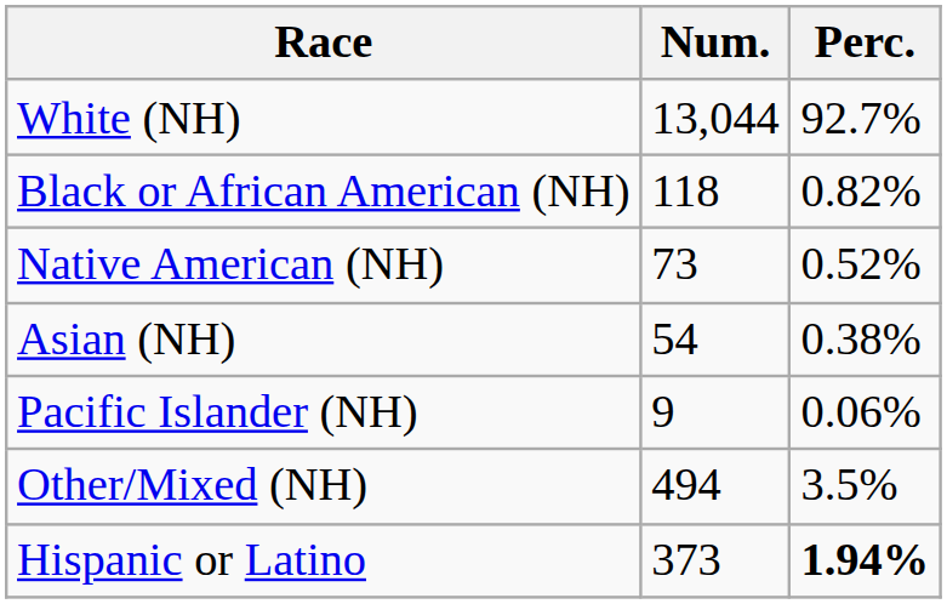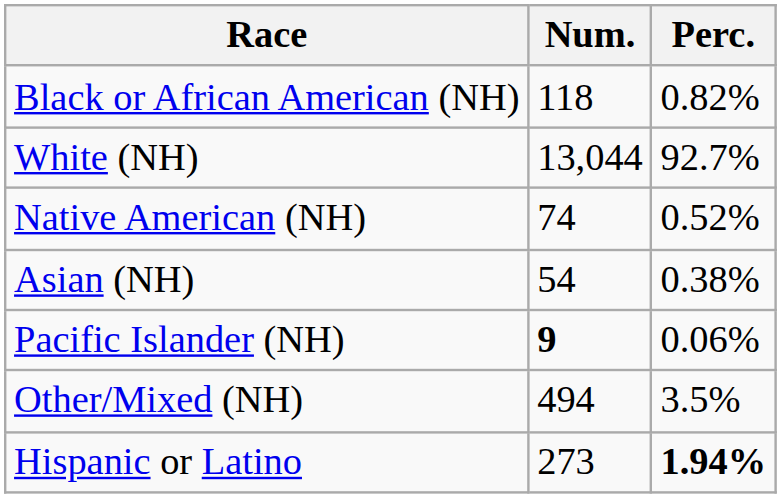rows swapped: White (NH) <-> Black or African American (NH)
Native American (NH) | Num.: 73 -> 74
Pacific Islander (NH) | Num.: normal -> bold
Hispanic or Latino | Num.: 373 -> 273
